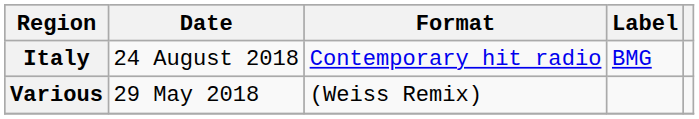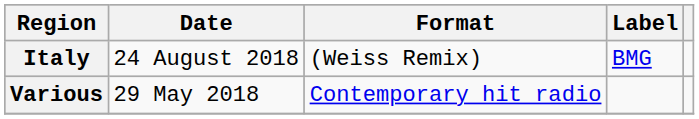Italy | Format: Contemporary hit radio -> (Weiss Remix)
Various | Format: (Weiss Remix) -> Contemporary hit radio
